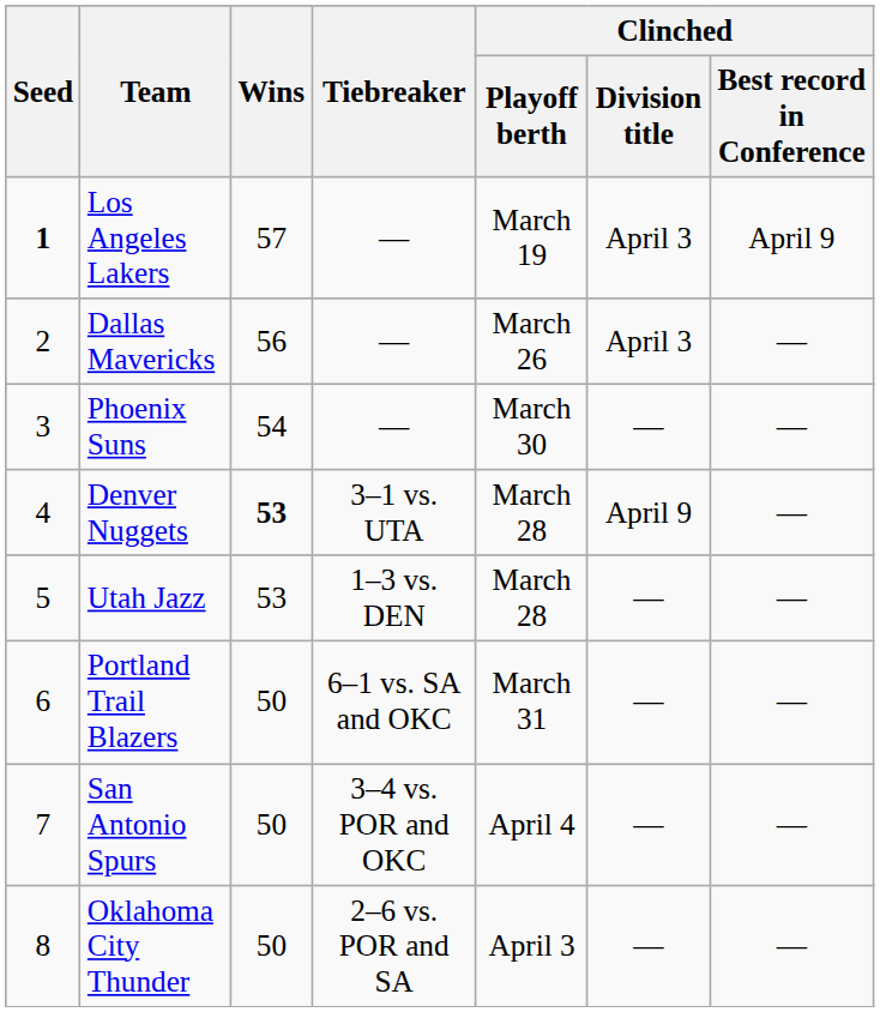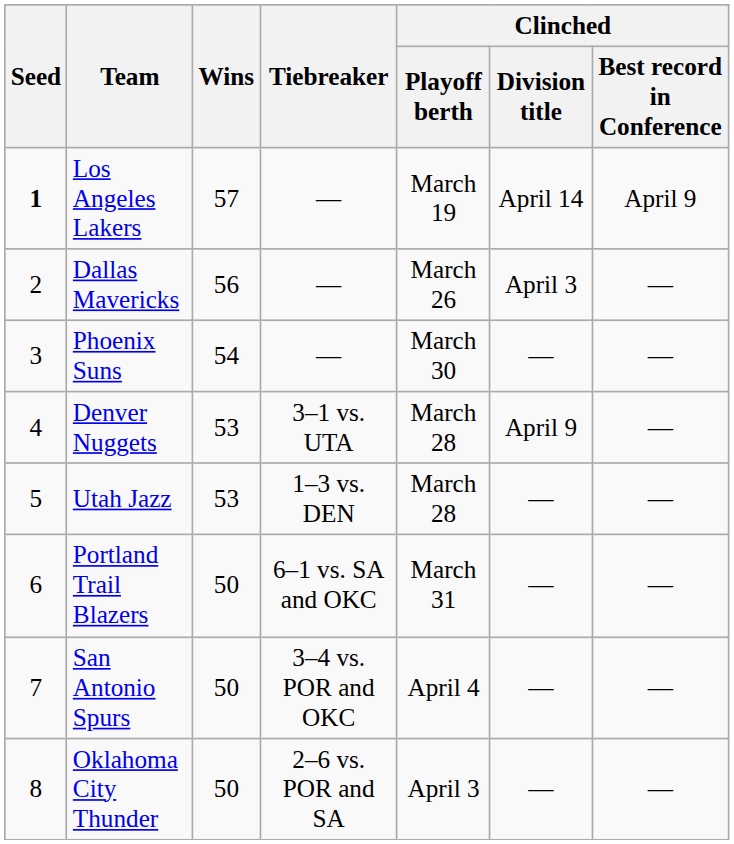Los Angeles Lakers | Clinched / Division title: April 3 -> April 14
Denver Nuggets | Wins: bold -> normal
